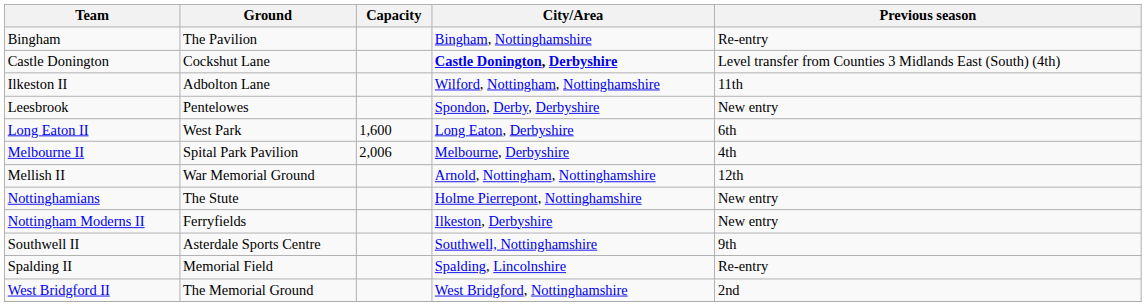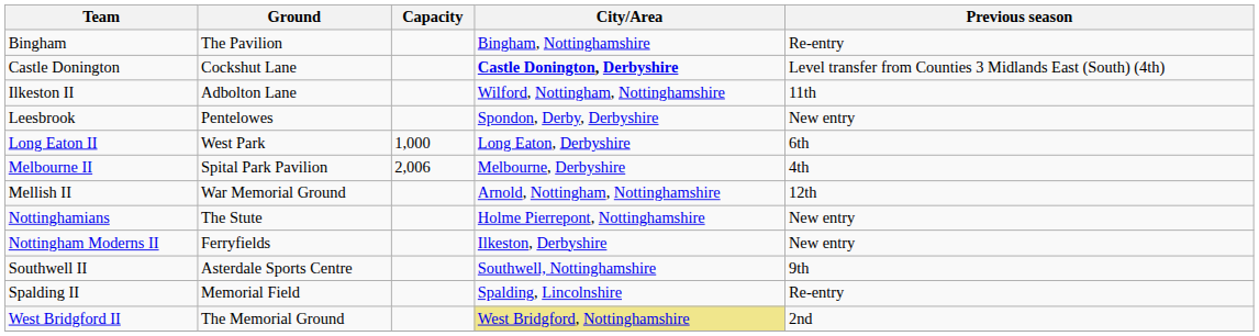Long Eaton II | Capacity: 1,600 -> 1,000
West Bridgford II | City/Area: no background -> khaki background
